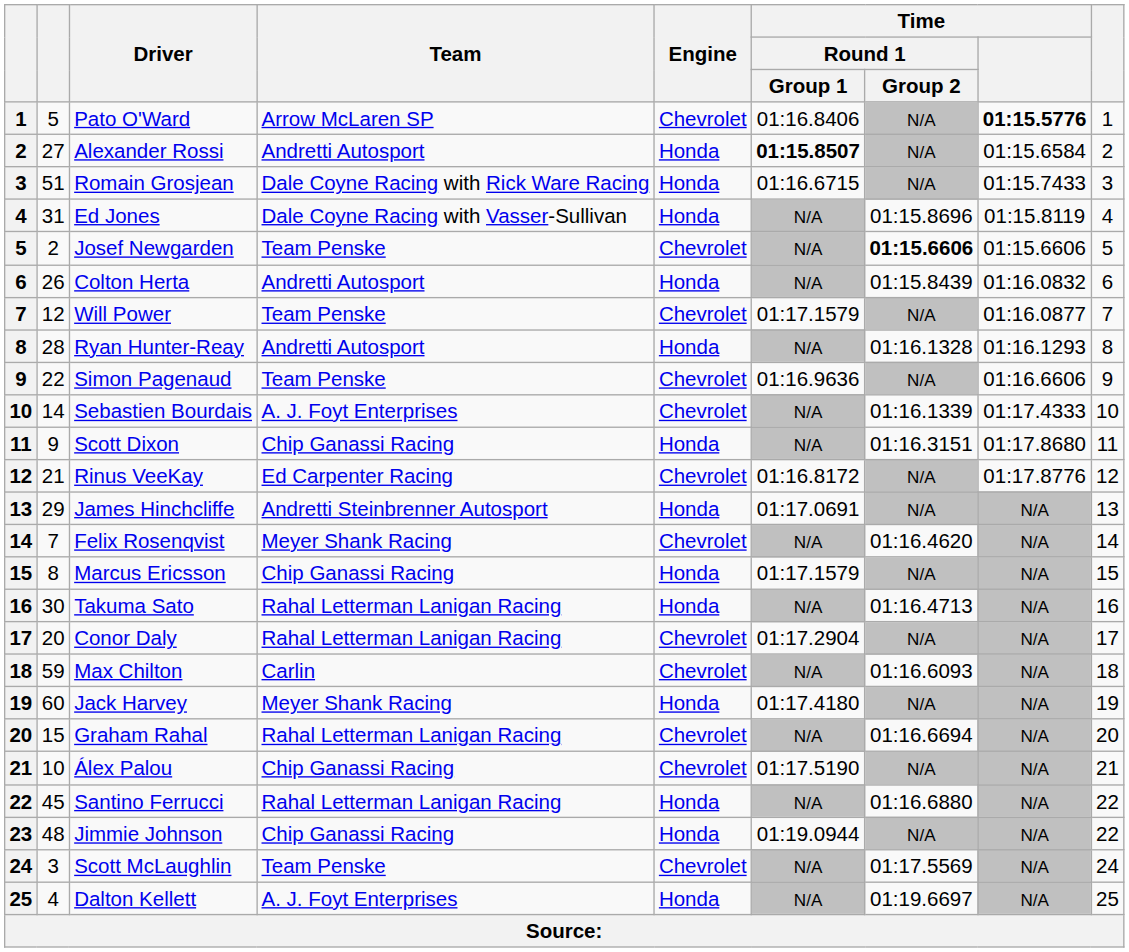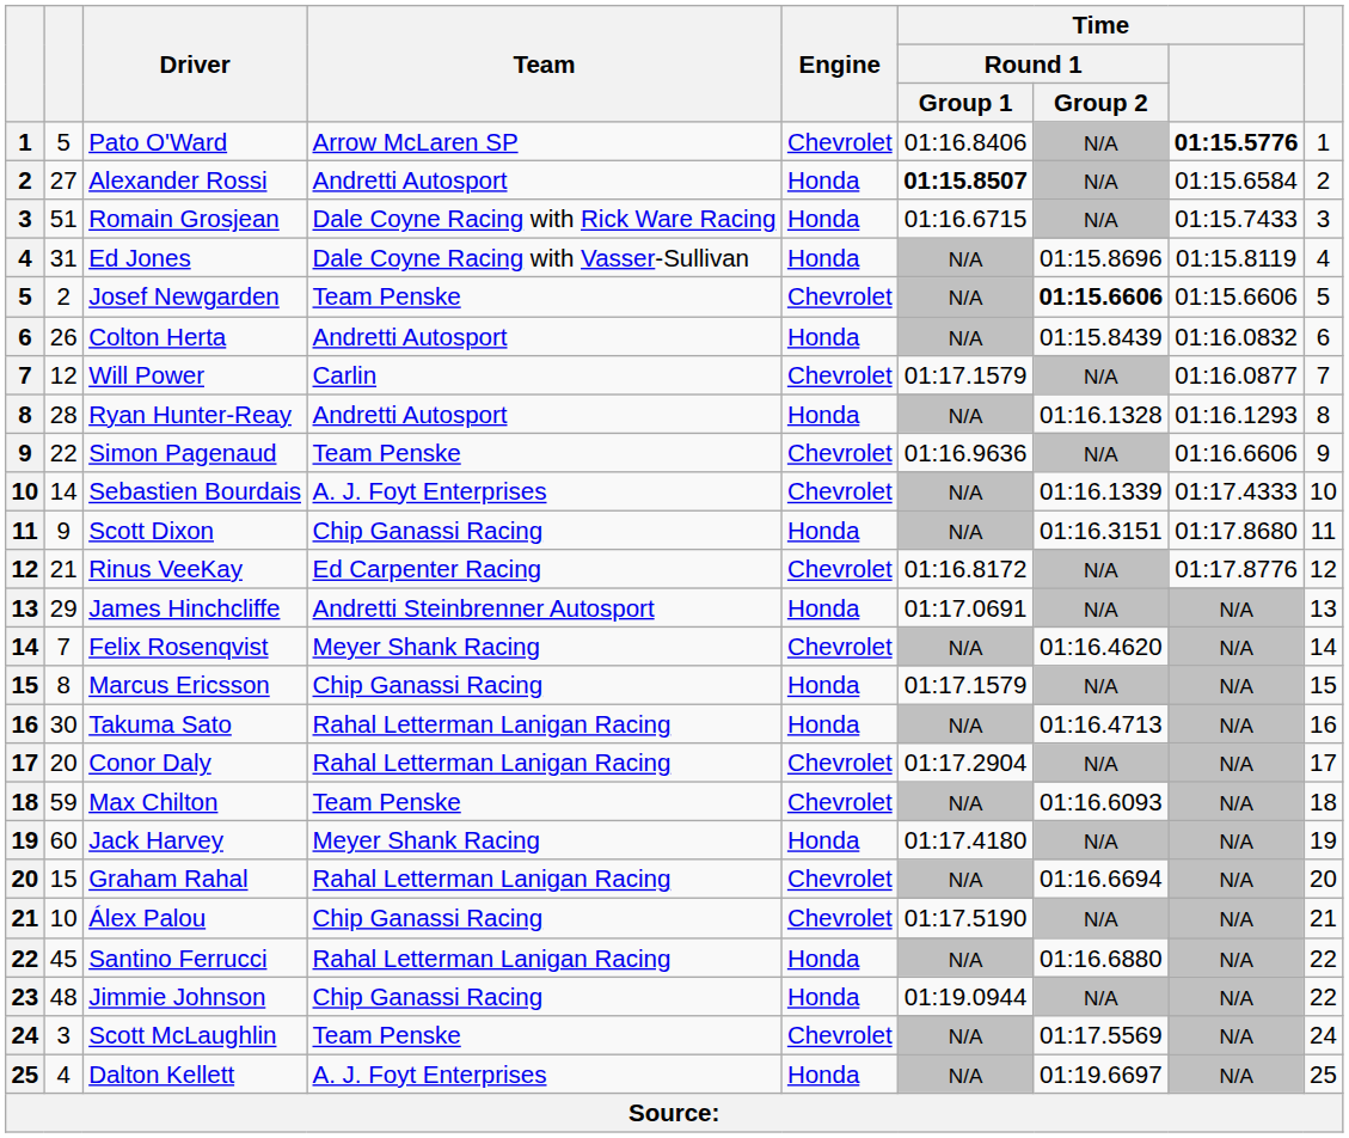Will Power | Team: Team Penske -> Carlin
Max Chilton | Team: Carlin -> Team Penske
